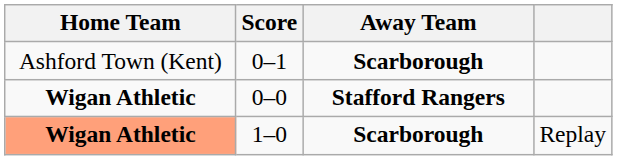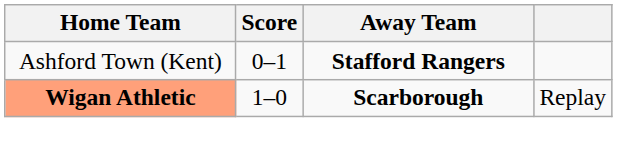0–1 | Away Team: Scarborough -> Stafford Rangers
- row: Wigan Athletic | 0–0 | Stafford Rangers
